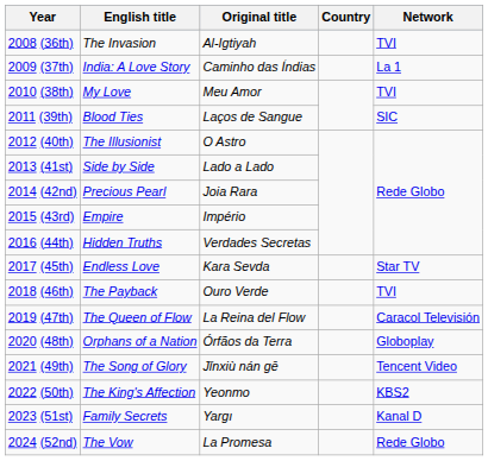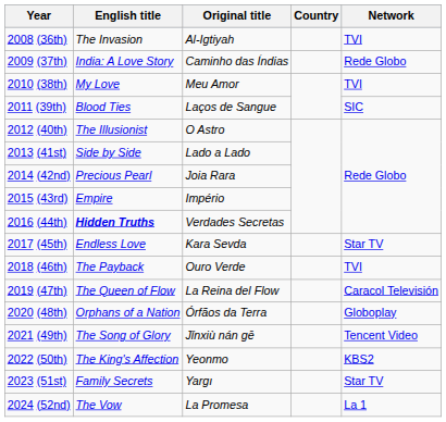2009 (37th) | Network: La 1 -> Rede Globo
2016 (44th) | English title: normal -> bold
2023 (51st) | Network: Kanal D -> Star TV
2024 (52nd) | Network: Rede Globo -> La 1
